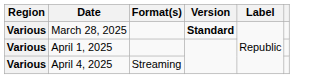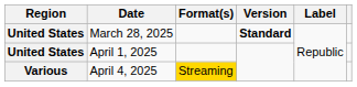March 28, 2025 | Region: Various -> United States
April 1, 2025 | Region: Various -> United States
April 4, 2025 | Format(s): no background -> gold background
